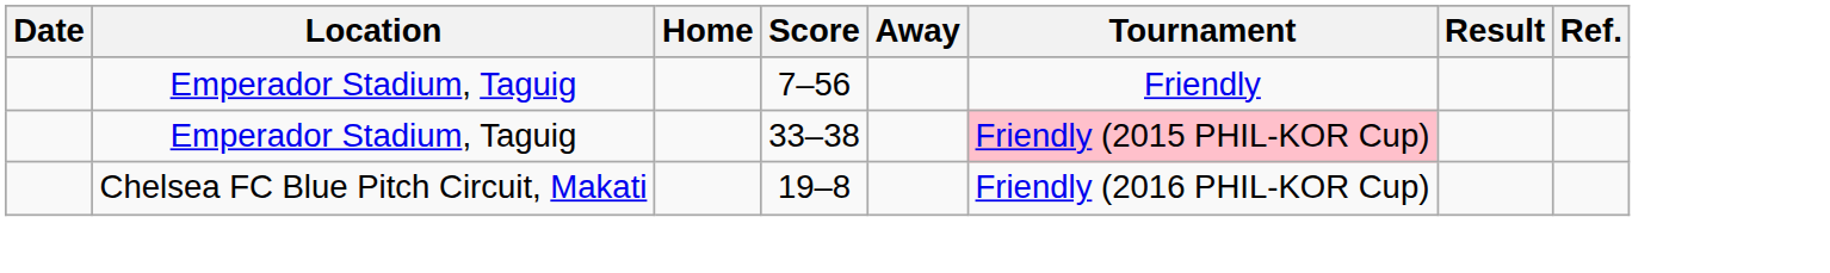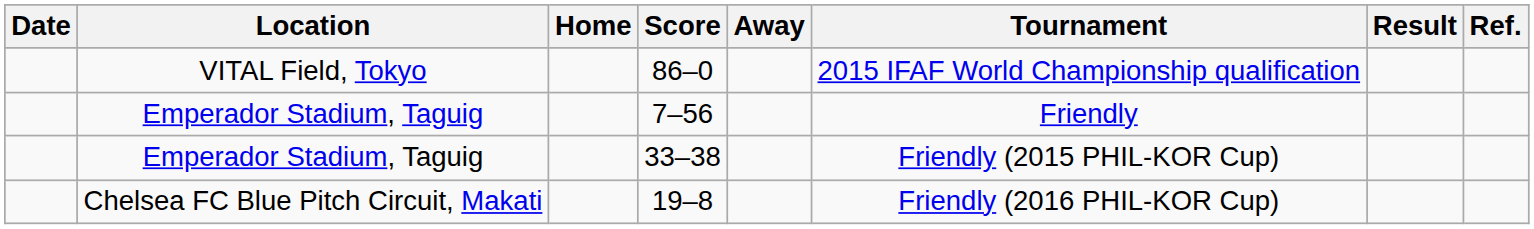+ row: VITAL Field, Tokyo | 86–0 | 2015 IFAF World Championship qualification
33–38 | Tournament: pink background -> no background
